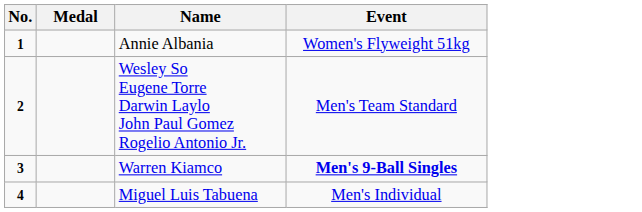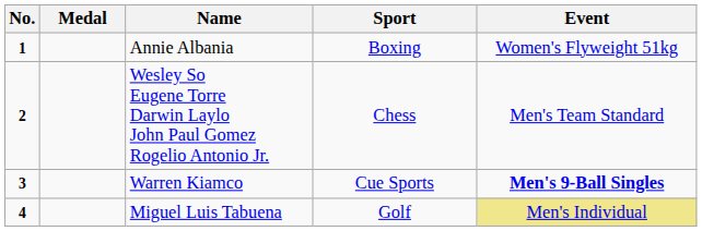+ column: Sport | Boxing | Chess | Cue Sports | Golf
Miguel Luis Tabuena | Event: no background -> khaki background
